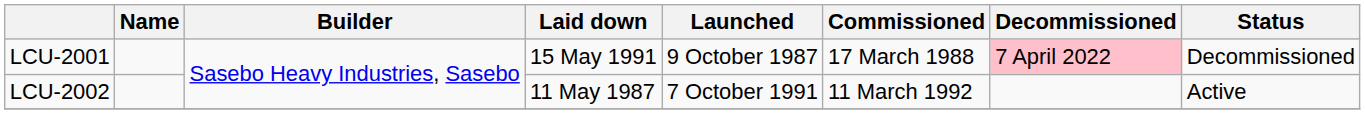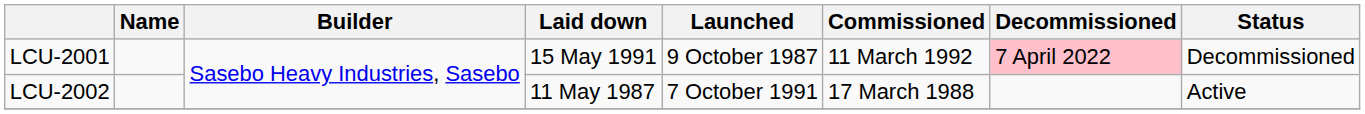LCU-2001 | Commissioned: 17 March 1988 -> 11 March 1992
LCU-2002 | Commissioned: 11 March 1992 -> 17 March 1988
